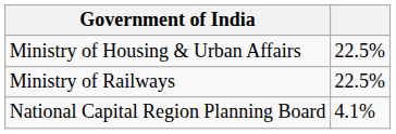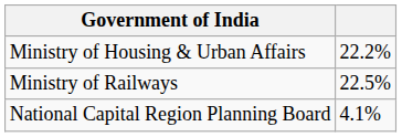Ministry of Housing & Urban Affairs | column 2: 22.5% -> 22.2%
